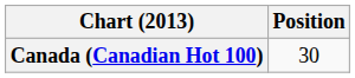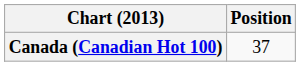Canada (Canadian Hot 100) | Position: 30 -> 37
